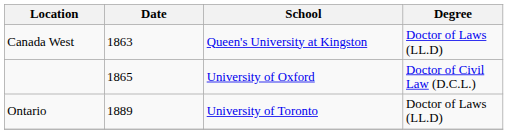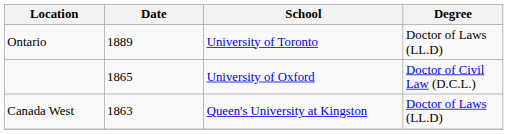rows swapped: Canada West <-> Ontario
